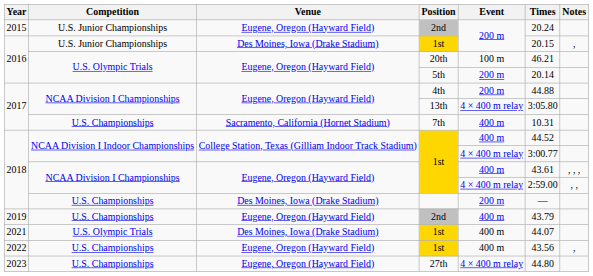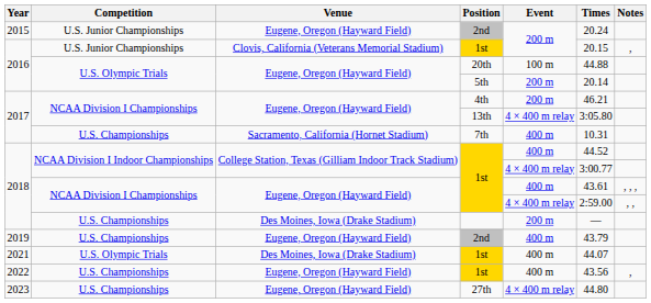U.S. Junior Championships / 1st | Venue: Des Moines, Iowa (Drake Stadium) -> Clovis, California (Veterans Memorial Stadium)
20th | Times: 46.21 -> 44.88
4th | Times: 44.88 -> 46.21
